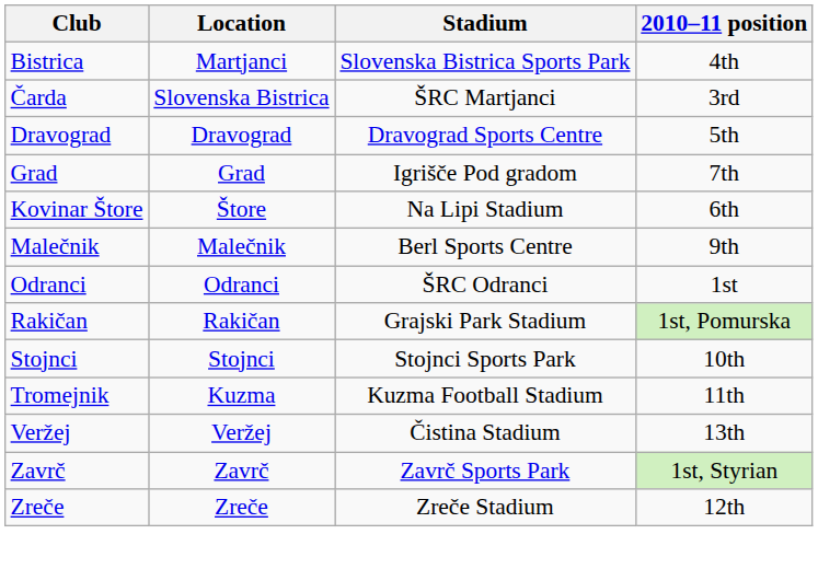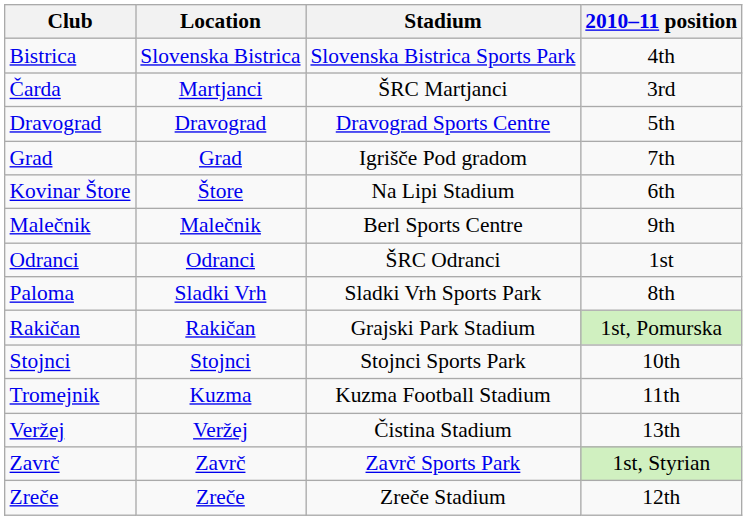Bistrica | Location: Martjanci -> Slovenska Bistrica
Čarda | Location: Slovenska Bistrica -> Martjanci
+ row: Paloma | Sladki Vrh | Sladki Vrh Sports Park | 8th
